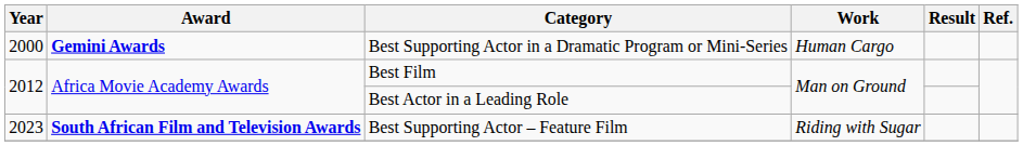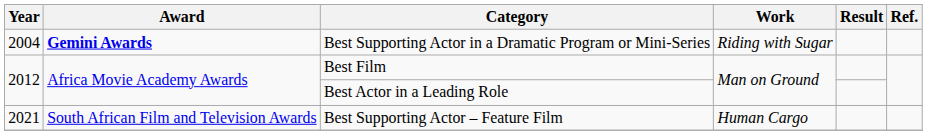Best Supporting Actor in a Dramatic Program or Mini-Series | Year: 2000 -> 2004
Best Supporting Actor in a Dramatic Program or Mini-Series | Work: Human Cargo -> Riding with Sugar
Best Supporting Actor – Feature Film | Year: 2023 -> 2021
Best Supporting Actor – Feature Film | Award: bold -> normal
Best Supporting Actor – Feature Film | Work: Riding with Sugar -> Human Cargo
